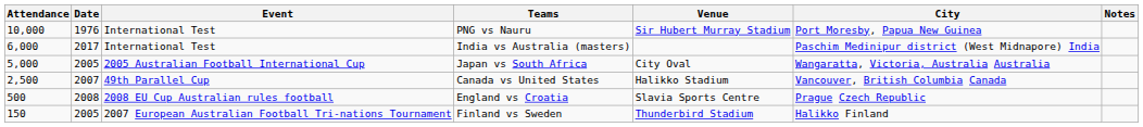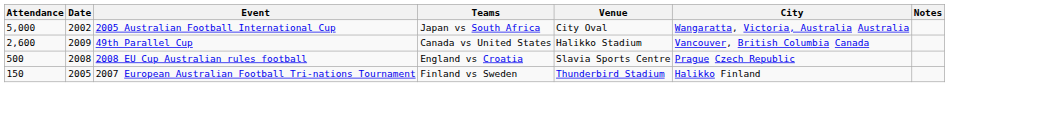- row: 10,000 | 1976 | International Test | PNG vs Nauru | Sir Hubert Murray Stadium | Port Moresby, Papua New Guinea
- row: 6,000 | 2017 | International Test | India vs Australia (masters) | Paschim Medinipur district (West Midnapore) India
Japan vs South Africa | Date: 2005 -> 2002
Canada vs United States | Attendance: 2,500 -> 2,600
Canada vs United States | Date: 2007 -> 2009
